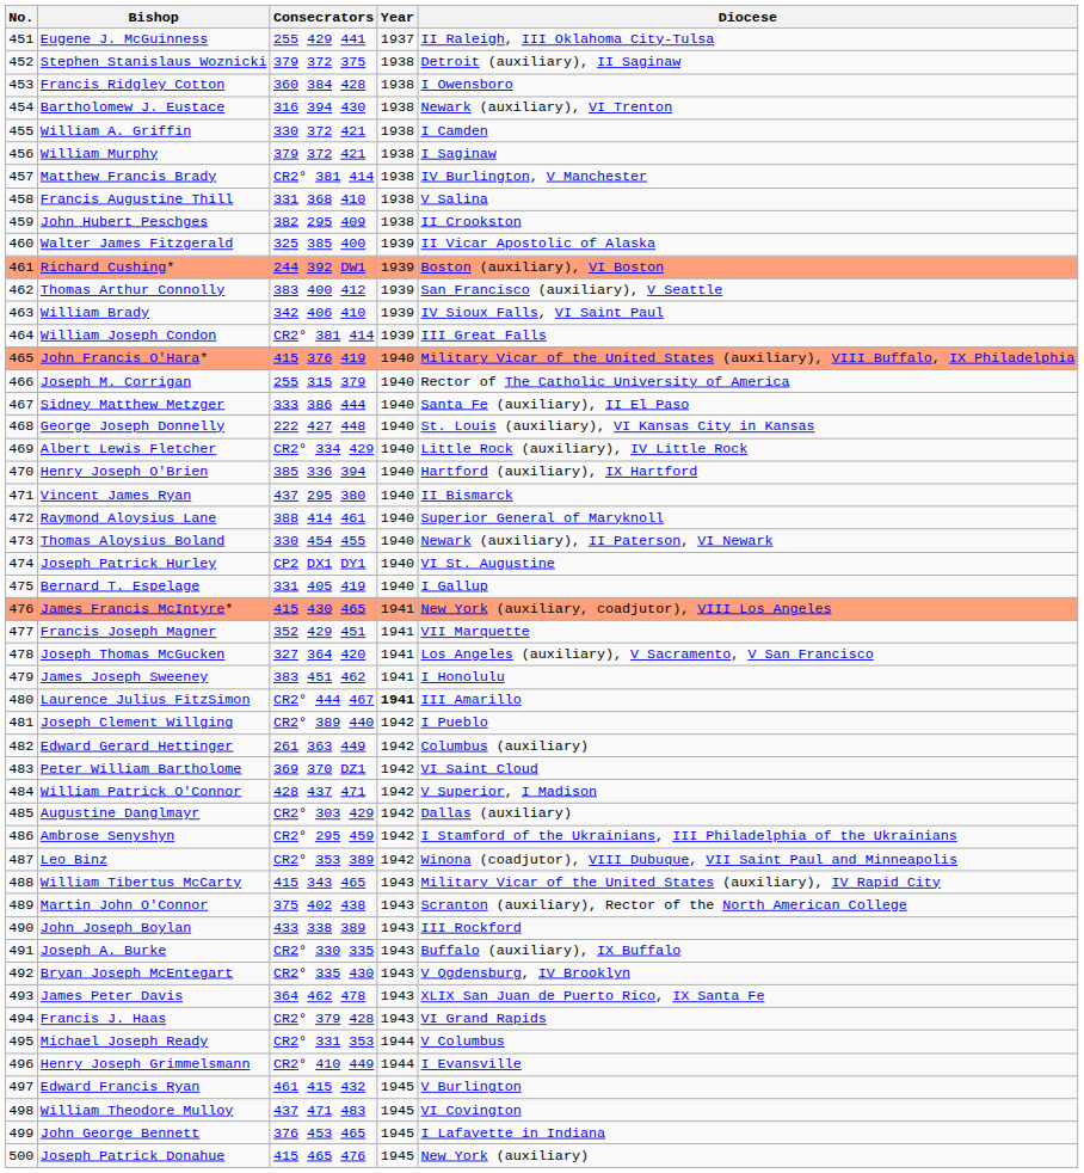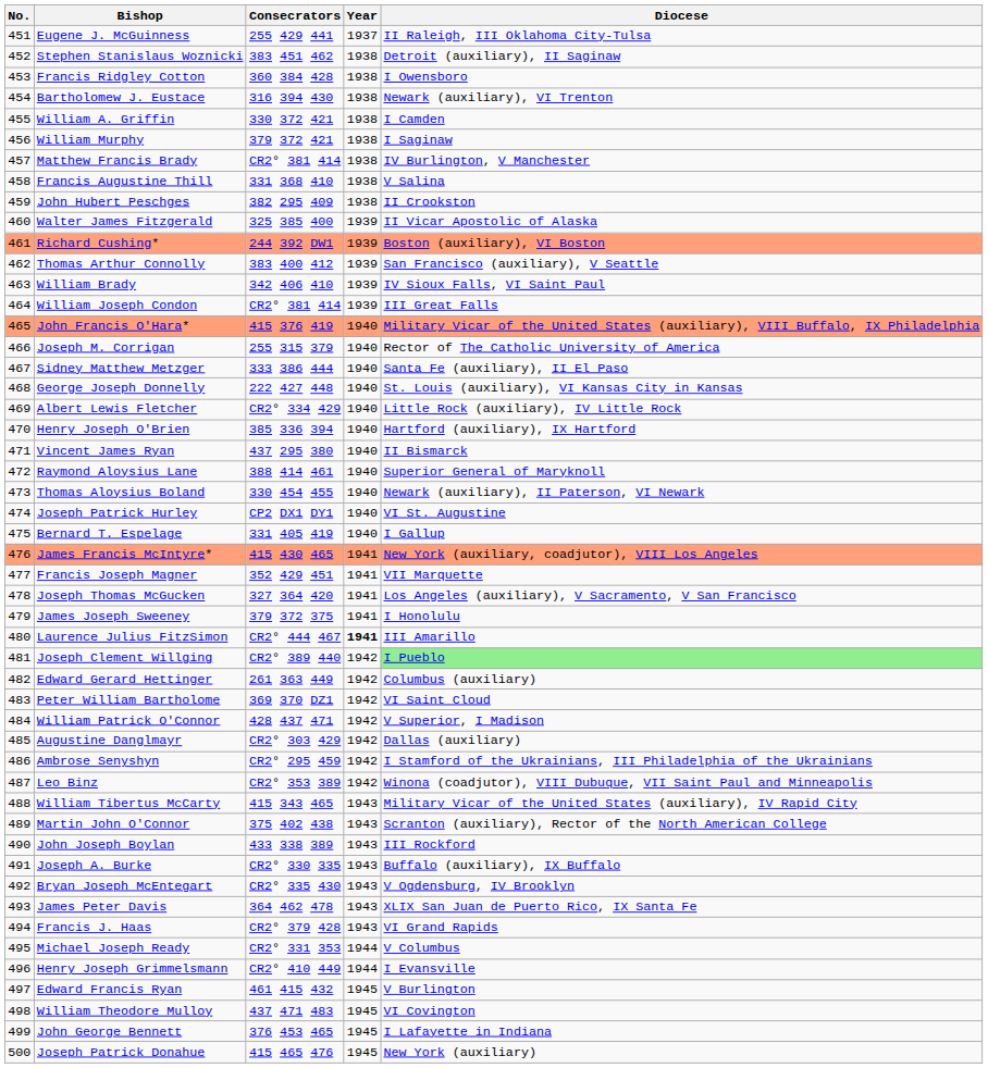Stephen Stanislaus Woznicki | Consecrators: 379 372 375 -> 383 451 462
James Joseph Sweeney | Consecrators: 383 451 462 -> 379 372 375
Joseph Clement Willging | Diocese: no background -> lightgreen background
